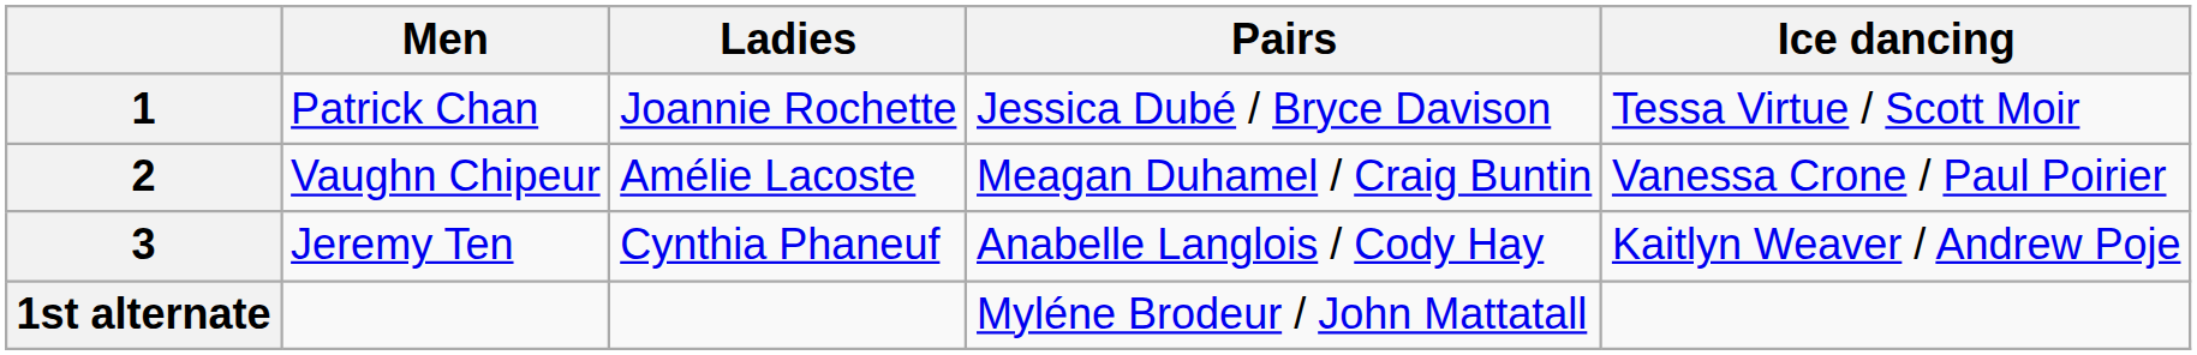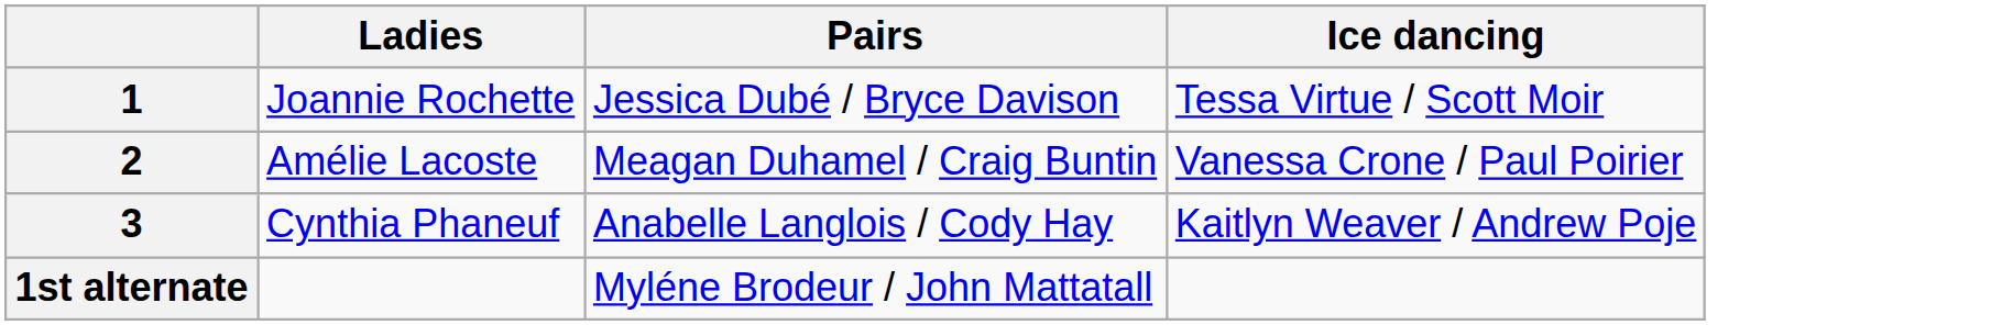- column: Men | Patrick Chan | Vaughn Chipeur | Jeremy Ten
